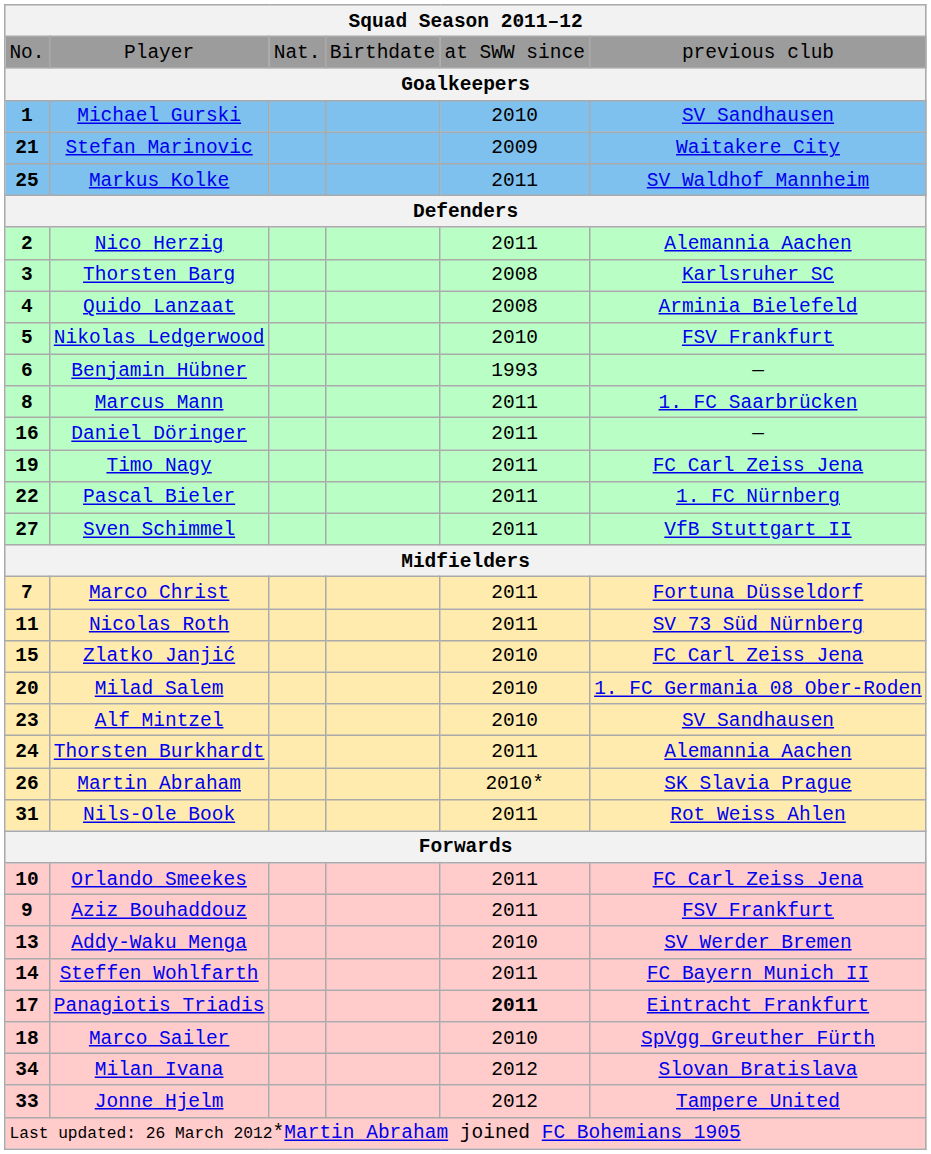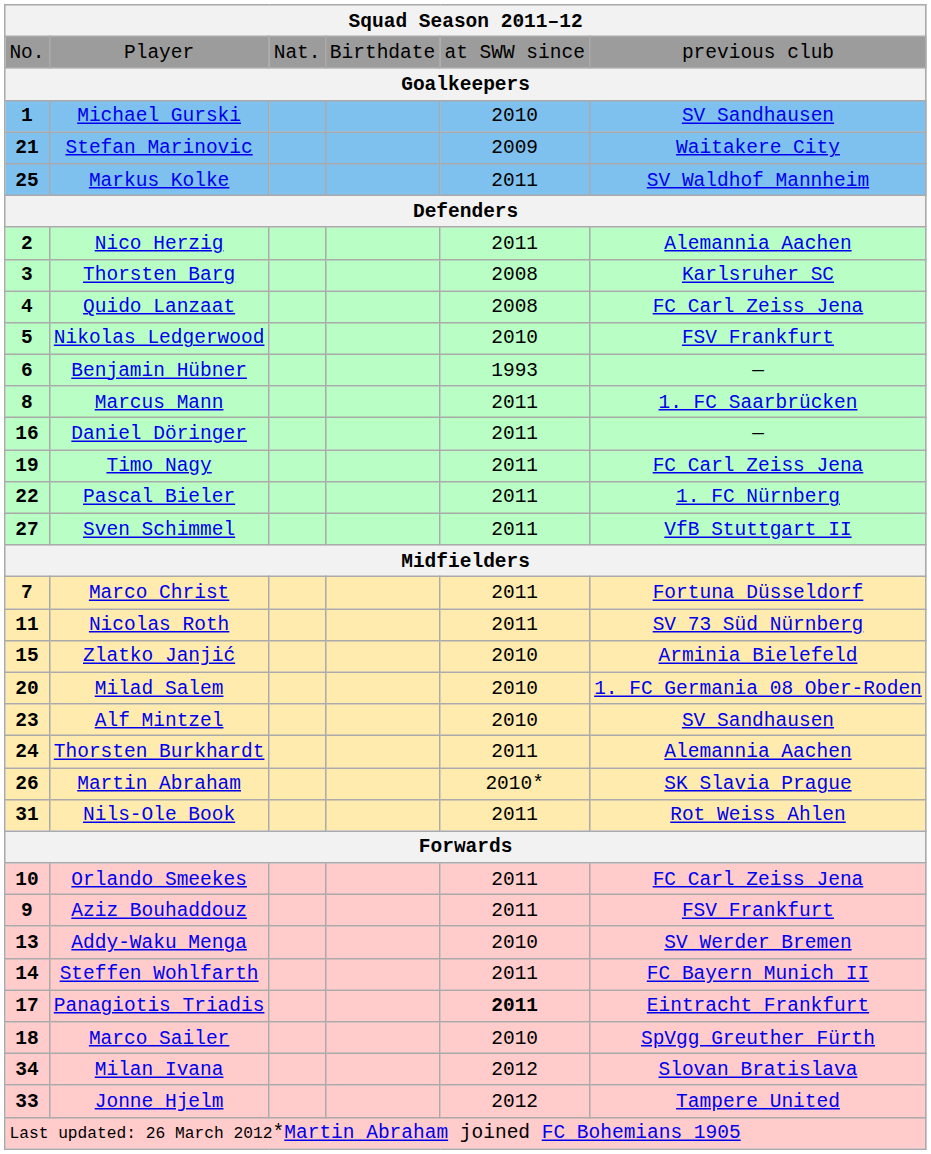Quido Lanzaat | column 6: Arminia Bielefeld -> FC Carl Zeiss Jena
Zlatko Janjić | column 6: FC Carl Zeiss Jena -> Arminia Bielefeld
